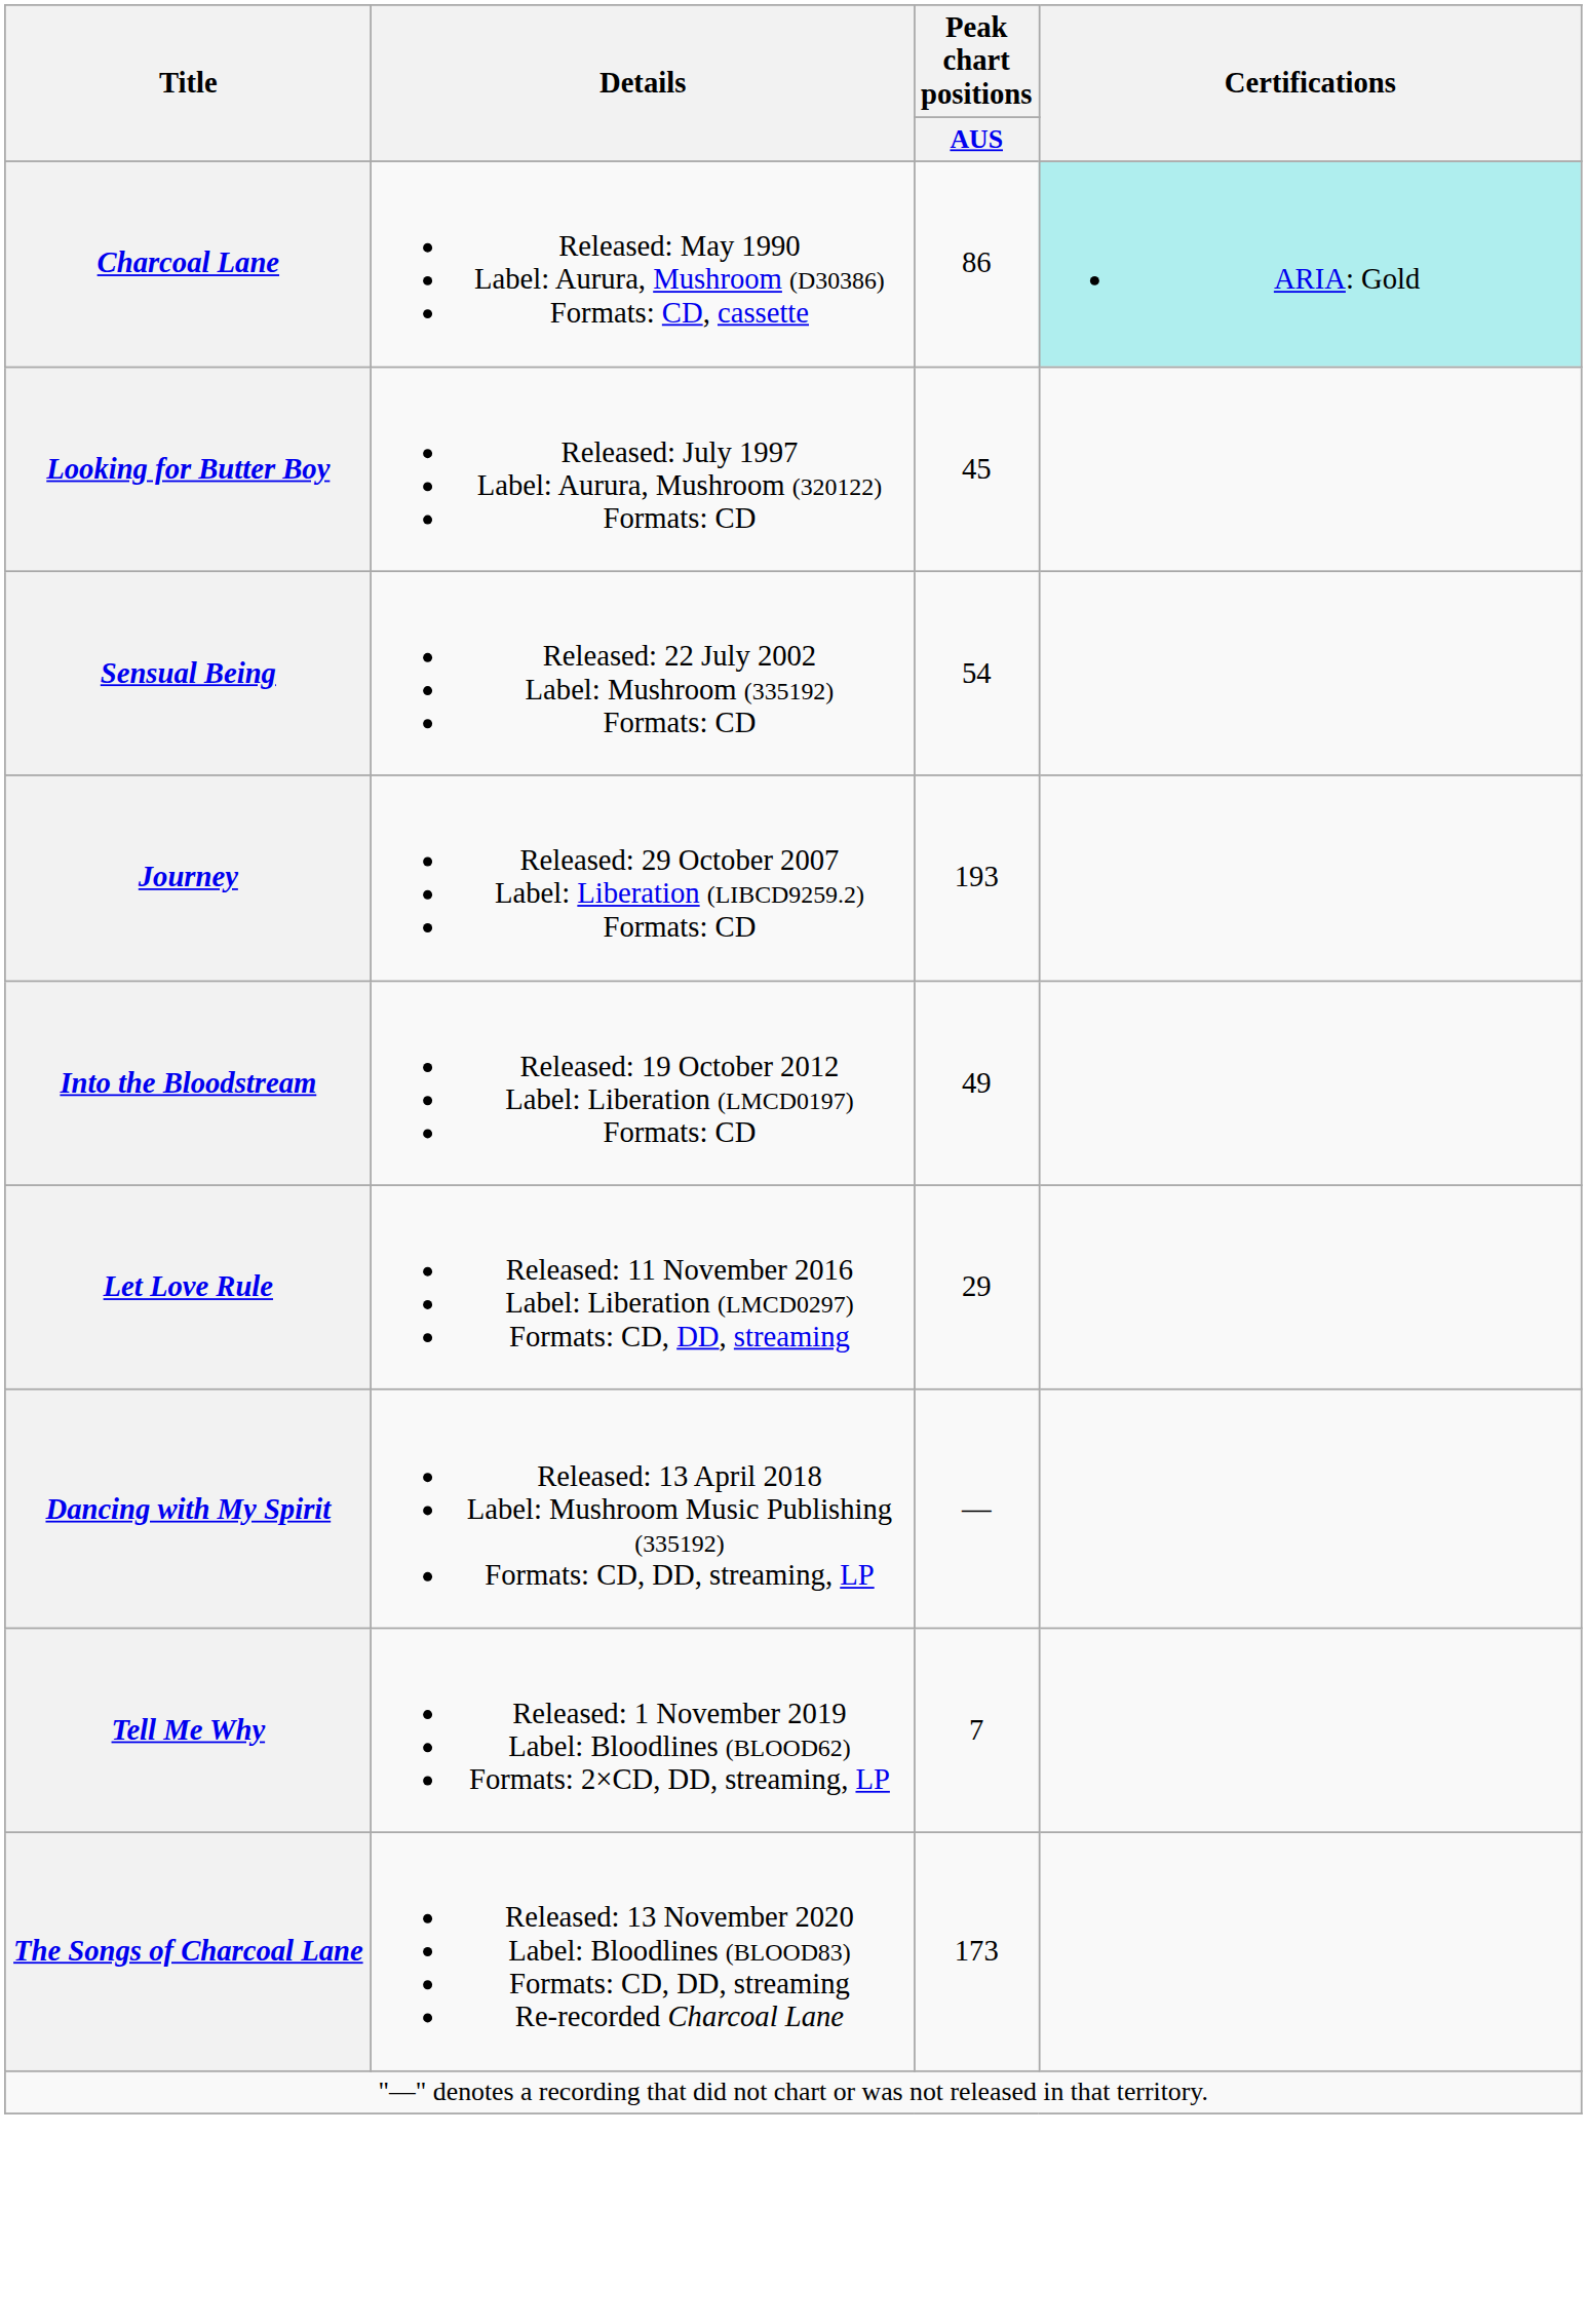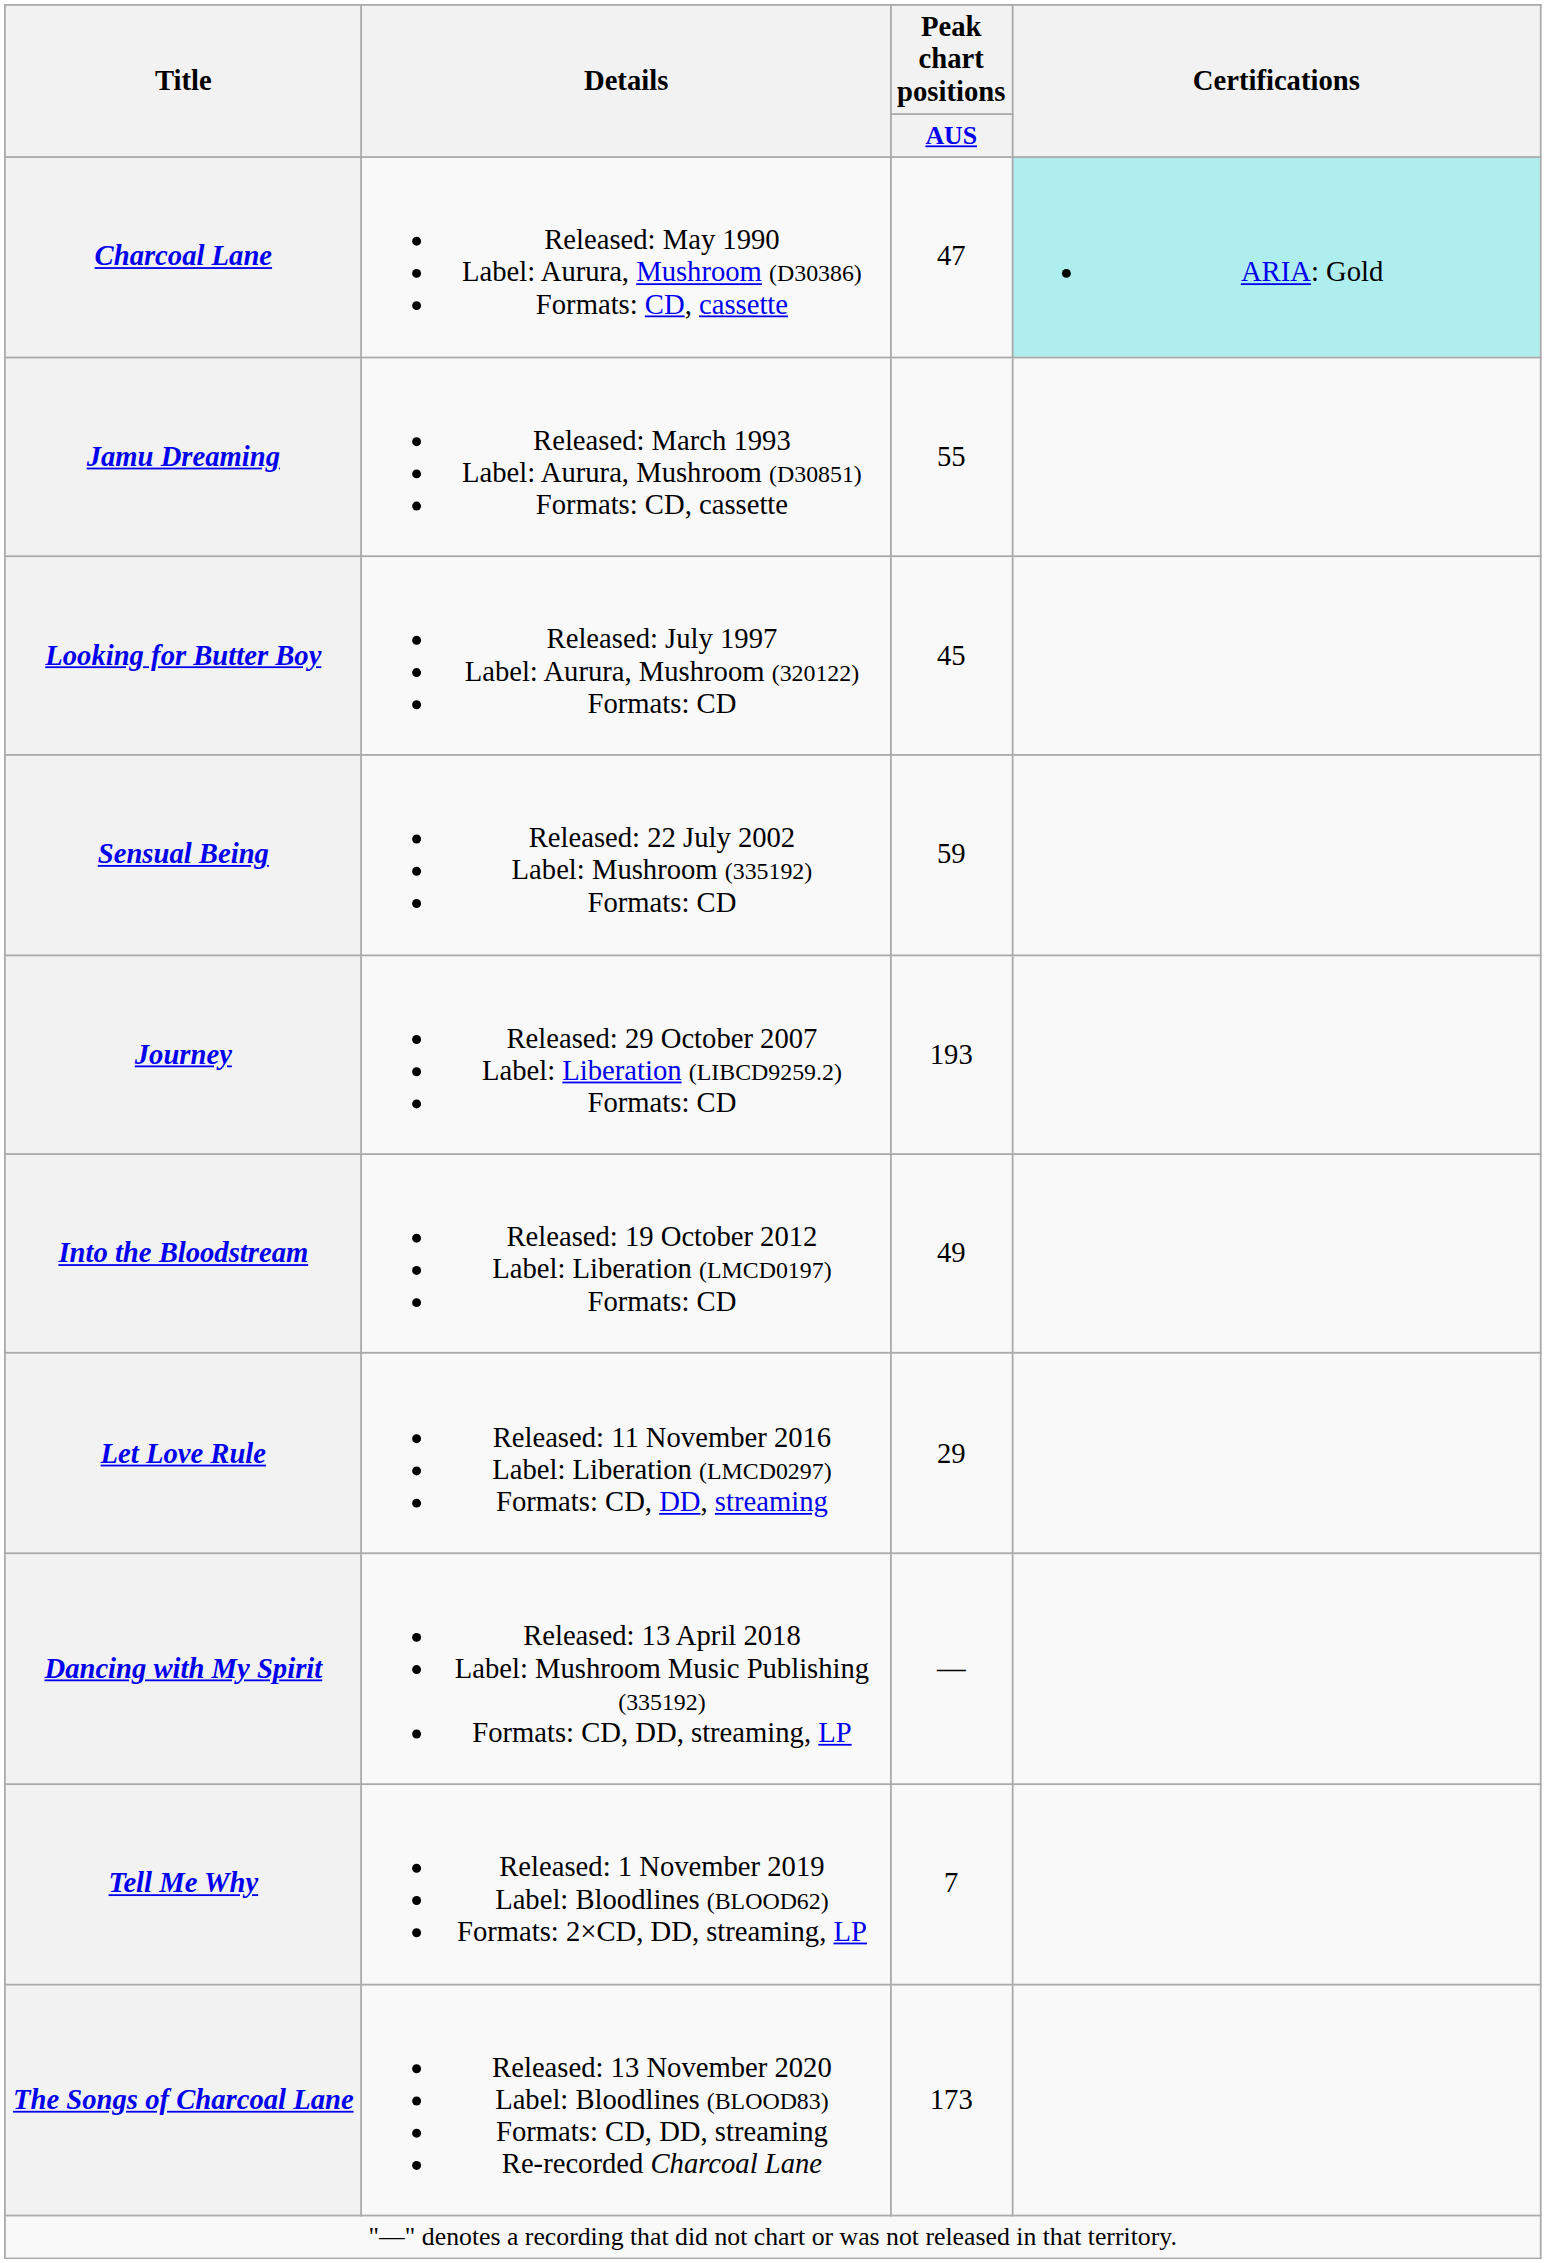Charcoal Lane | Peak chart positions / AUS: 86 -> 47
+ row: Jamu Dreaming | Released: March 1993 Label: Aurura, Mushroom (D30851) Formats: CD, cassette | 55
Sensual Being | Peak chart positions / AUS: 54 -> 59
